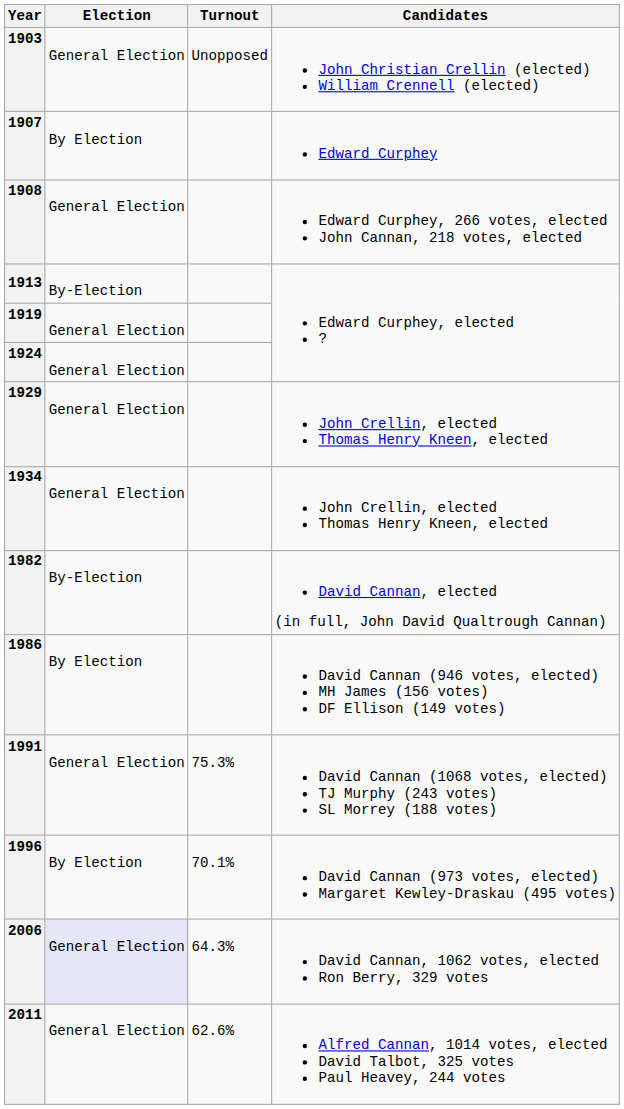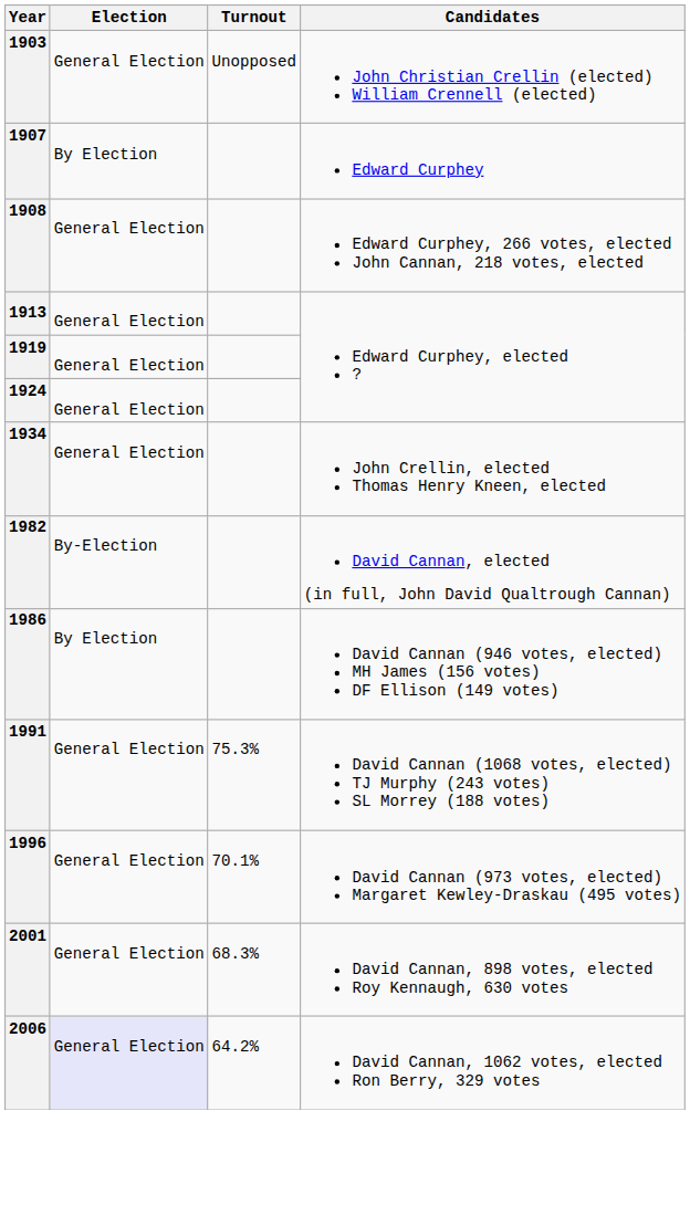1913 | Election: By-Election -> General Election
- row: 1929 | General Election | John Crellin, elected Thomas Henry Kneen, elected
1996 | Election: By Election -> General Election
+ row: 2001 | General Election | 68.3% | David Cannan, 898 votes, elected Roy Kennaugh, 630 votes
2006 | Turnout: 64.3% -> 64.2%
- row: 2011 | General Election | 62.6% | Alfred Cannan, 1014 votes, elected David Talbot, 325 votes Paul Heavey, 244 votes
